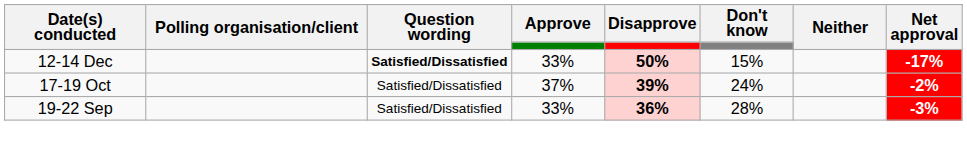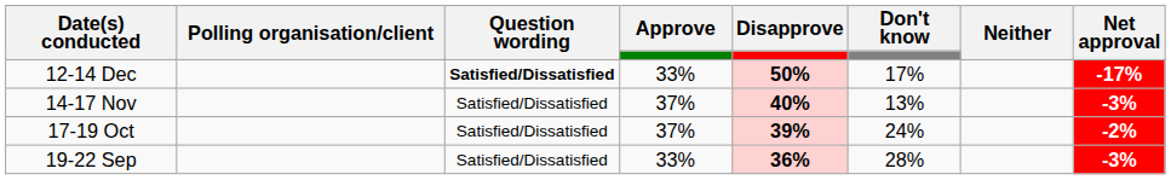12-14 Dec | Don't know: 15% -> 17%
+ row: 14-17 Nov | Satisfied/Dissatisfied | 37% | 40% | 13% | -3%
